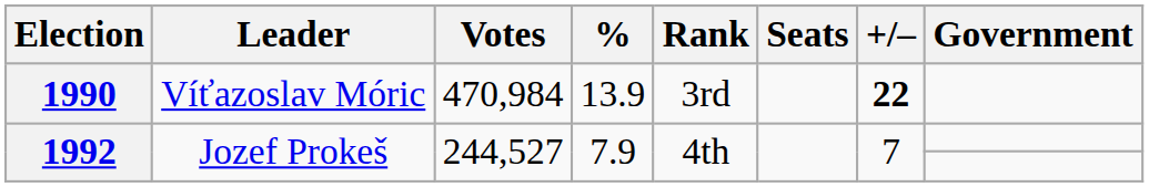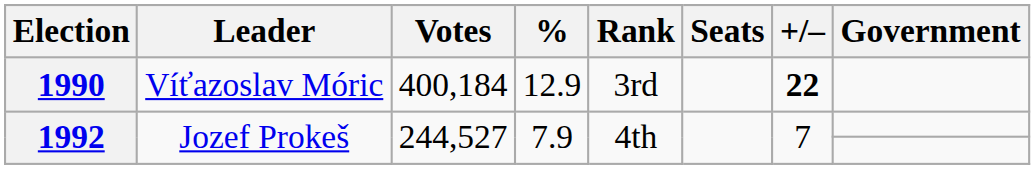1990 | Votes: 470,984 -> 400,184
1990 | %: 13.9 -> 12.9
